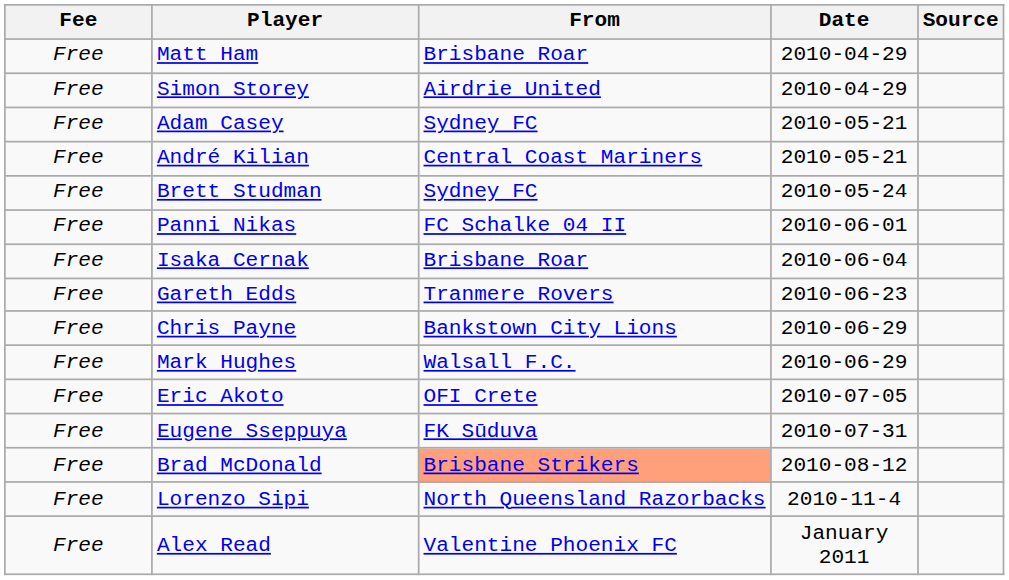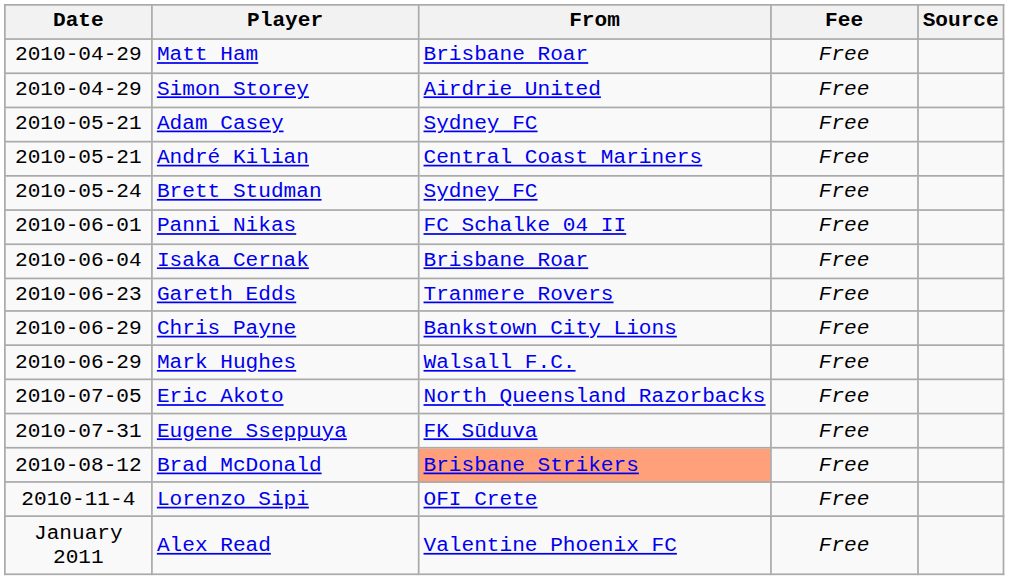columns swapped: Date <-> Fee
Eric Akoto | From: OFI Crete -> North Queensland Razorbacks
Lorenzo Sipi | From: North Queensland Razorbacks -> OFI Crete
